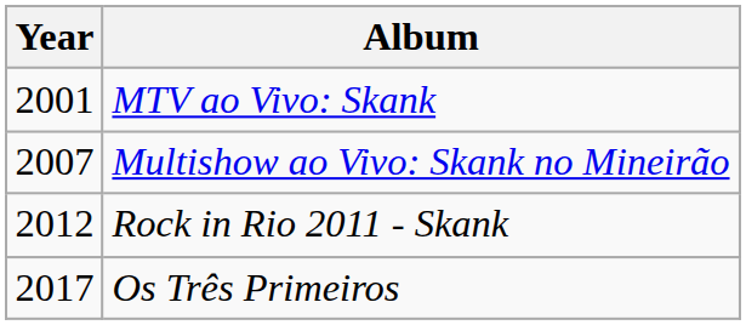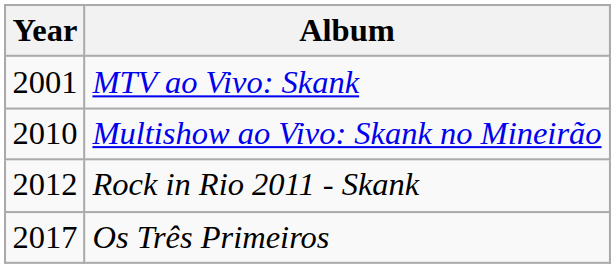Multishow ao Vivo: Skank no Mineirão | Year: 2007 -> 2010
